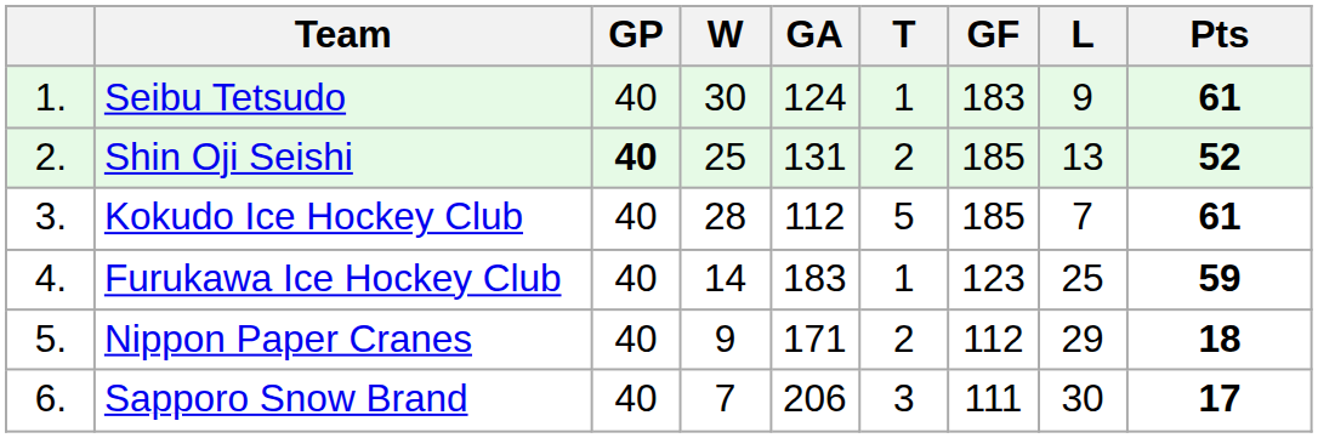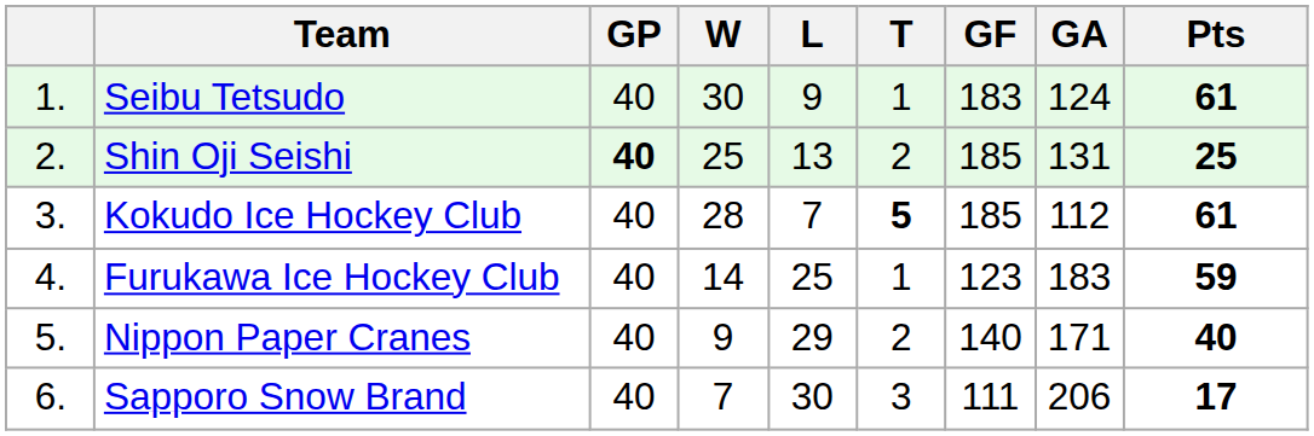columns swapped: L <-> GA
Shin Oji Seishi | Pts: 52 -> 25
Kokudo Ice Hockey Club | T: normal -> bold
Nippon Paper Cranes | GF: 112 -> 140
Nippon Paper Cranes | Pts: 18 -> 40
